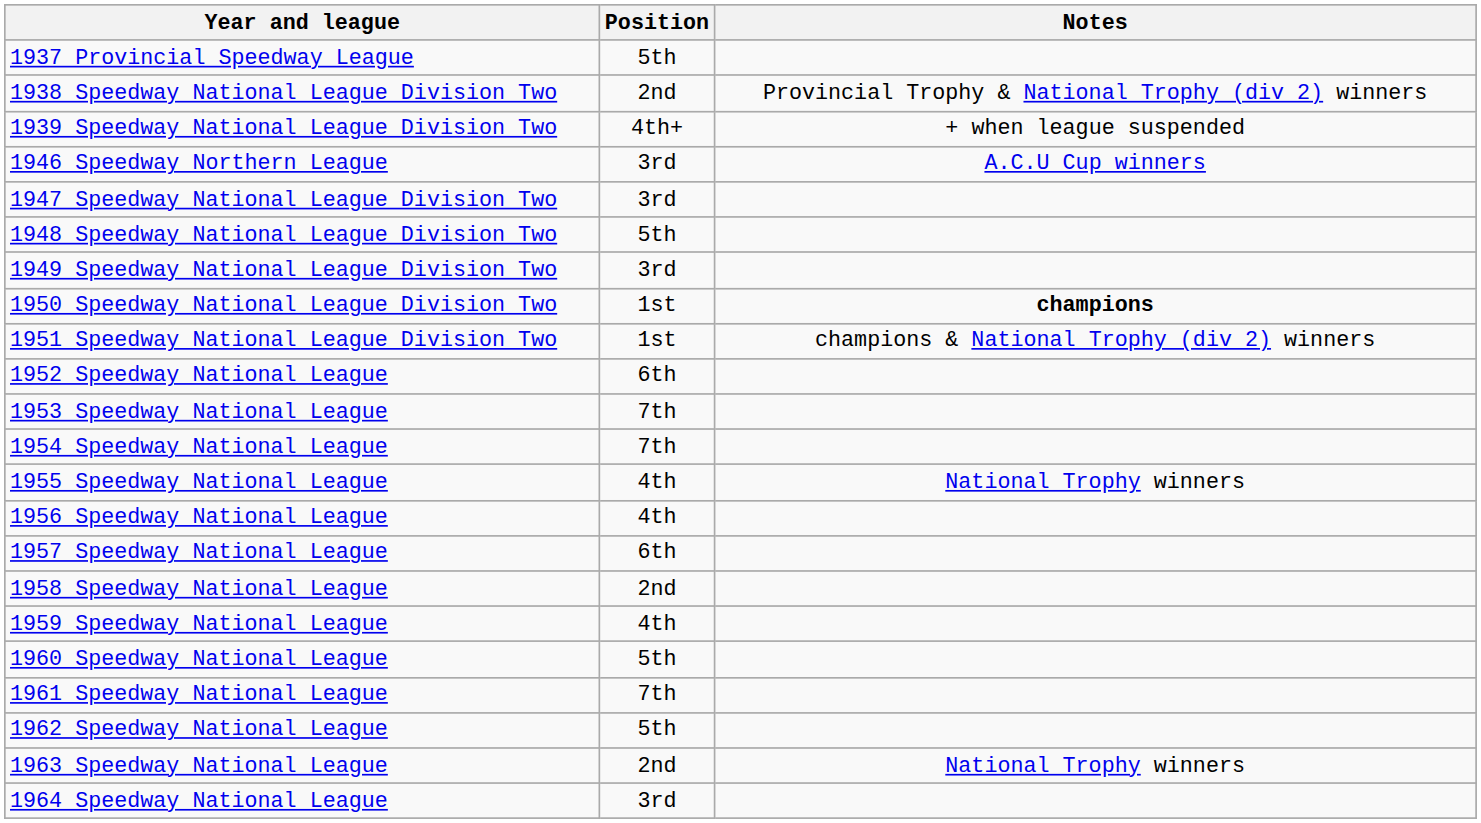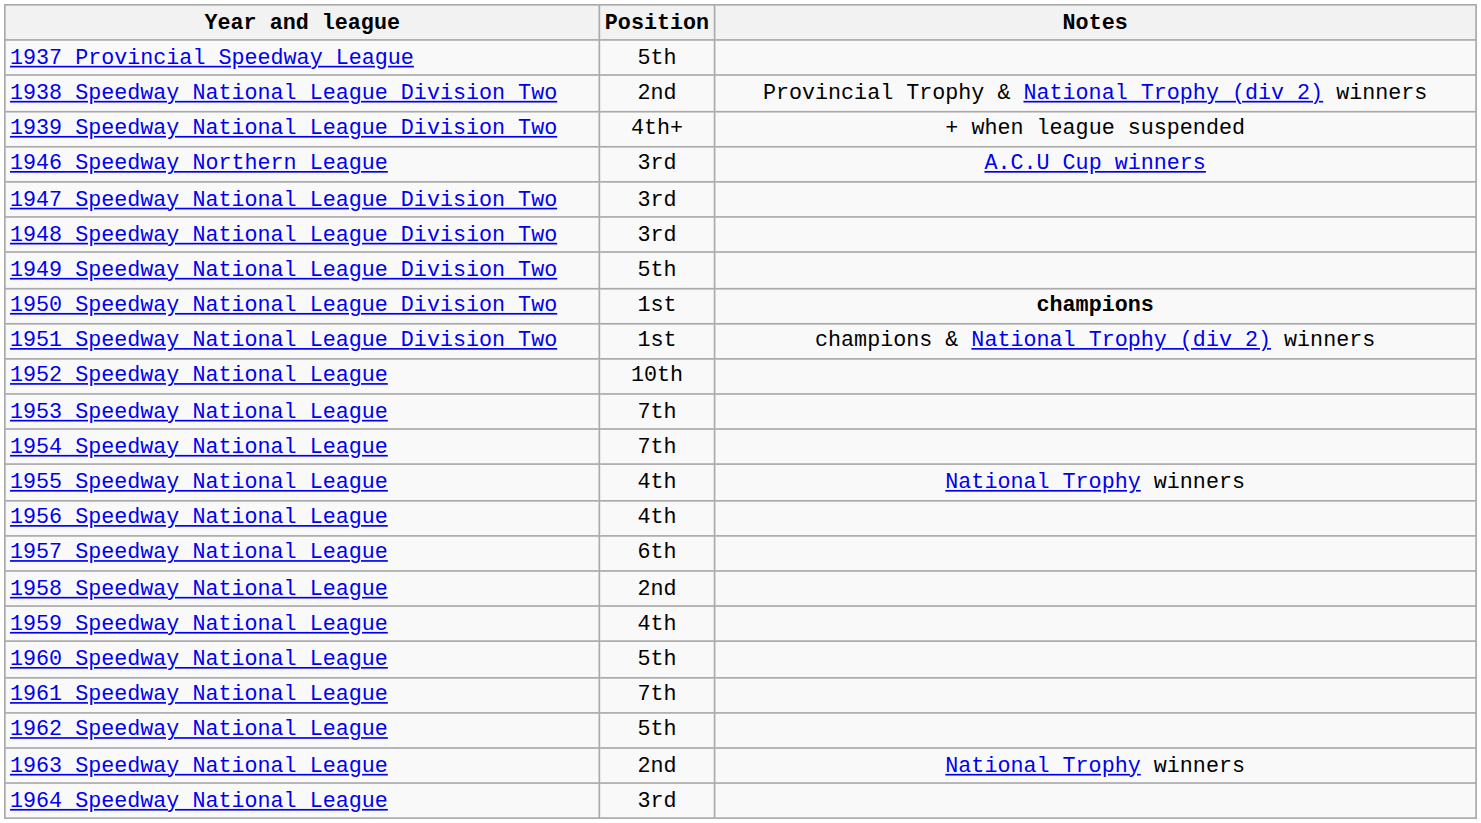1948 Speedway National League Division Two | Position: 5th -> 3rd
1949 Speedway National League Division Two | Position: 3rd -> 5th
1952 Speedway National League | Position: 6th -> 10th
